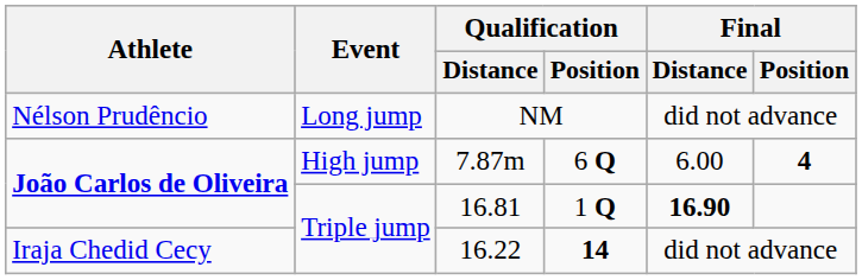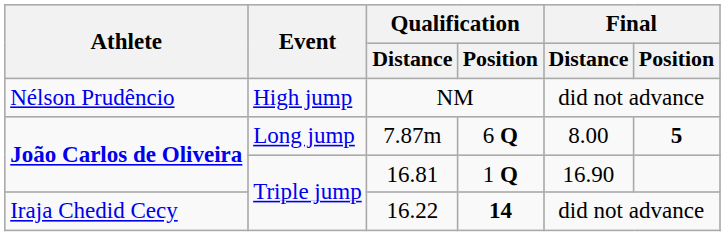NM | Event: Long jump -> High jump
7.87m | Event: High jump -> Long jump
7.87m | Final / Distance: 6.00 -> 8.00
7.87m | Final / Position: 4 -> 5
16.81 | Final / Distance: bold -> normal
